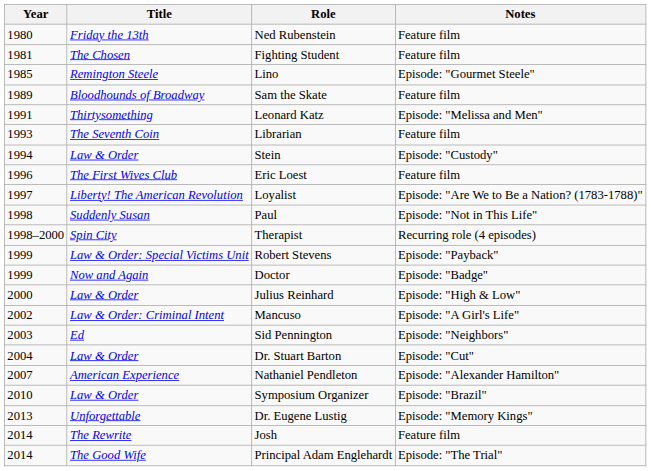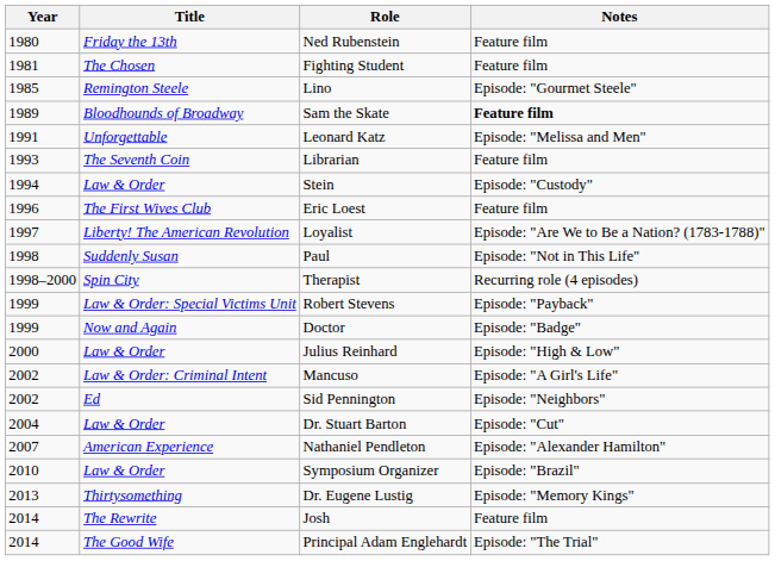Sam the Skate | Notes: normal -> bold
Leonard Katz | Title: Thirtysomething -> Unforgettable
Sid Pennington | Year: 2003 -> 2002
Dr. Eugene Lustig | Title: Unforgettable -> Thirtysomething
